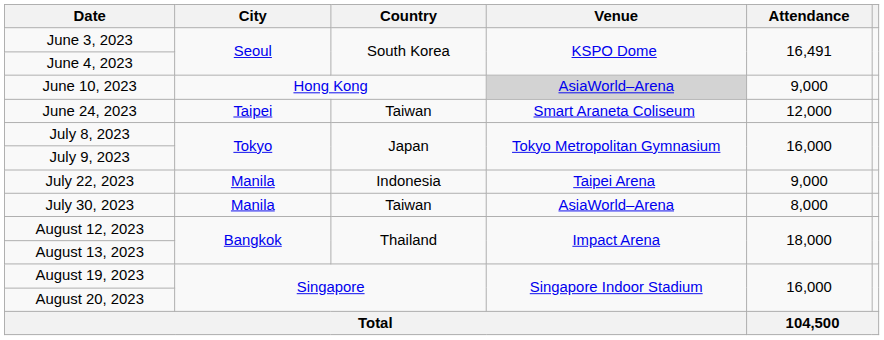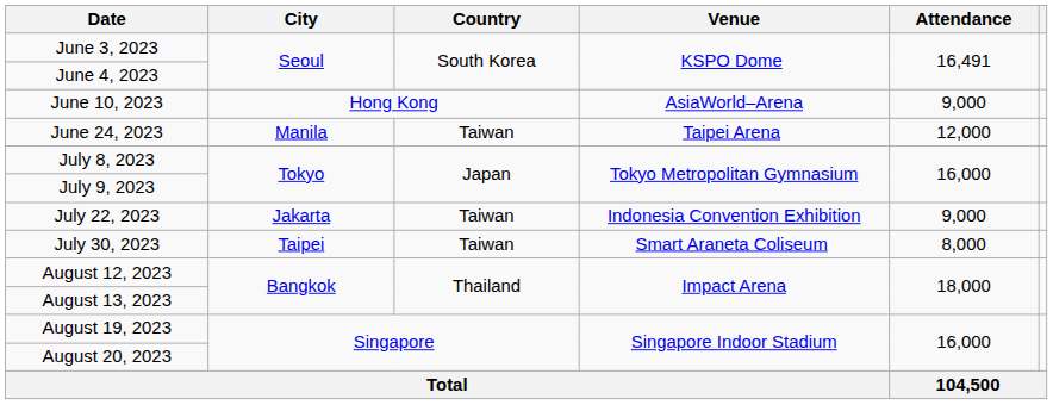June 10, 2023 | Venue: lightgrey background -> no background
June 24, 2023 | City: Taipei -> Manila
June 24, 2023 | Venue: Smart Araneta Coliseum -> Taipei Arena
July 22, 2023 | City: Manila -> Jakarta
July 22, 2023 | Country: Indonesia -> Taiwan
July 22, 2023 | Venue: Taipei Arena -> Indonesia Convention Exhibition
July 30, 2023 | City: Manila -> Taipei
July 30, 2023 | Venue: AsiaWorld–Arena -> Smart Araneta Coliseum
